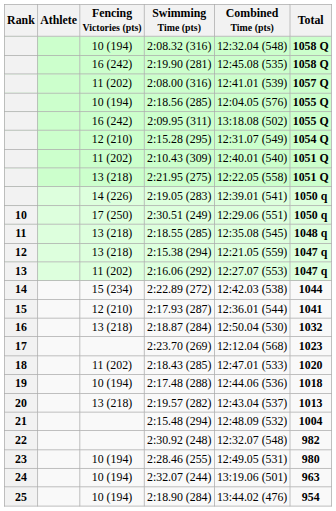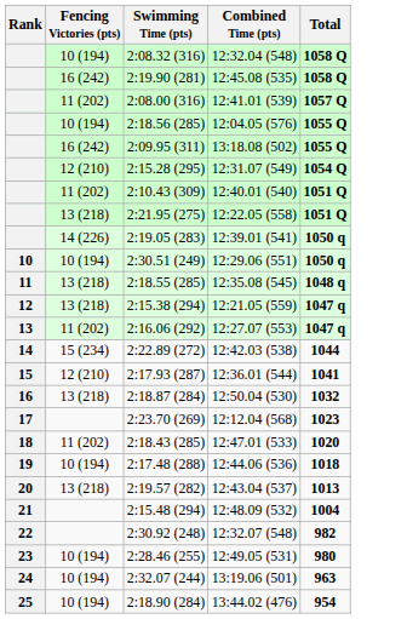- column: Athlete
2:30.51 (249) | Fencing Victories (pts): 17 (250) -> 10 (194)
